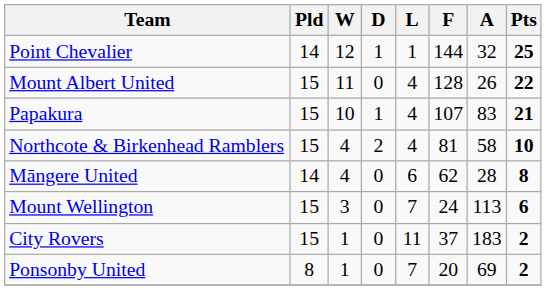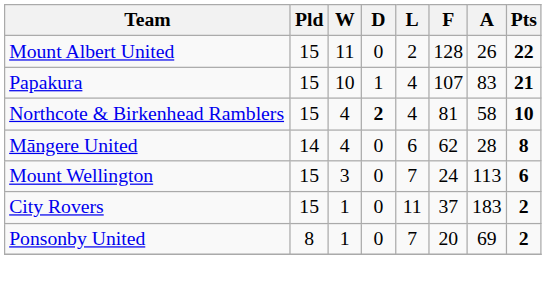- row: Point Chevalier | 14 | 12 | 1 | 1 | 144 | 32 | 25
Mount Albert United | L: 4 -> 2
Northcote & Birkenhead Ramblers | D: normal -> bold
